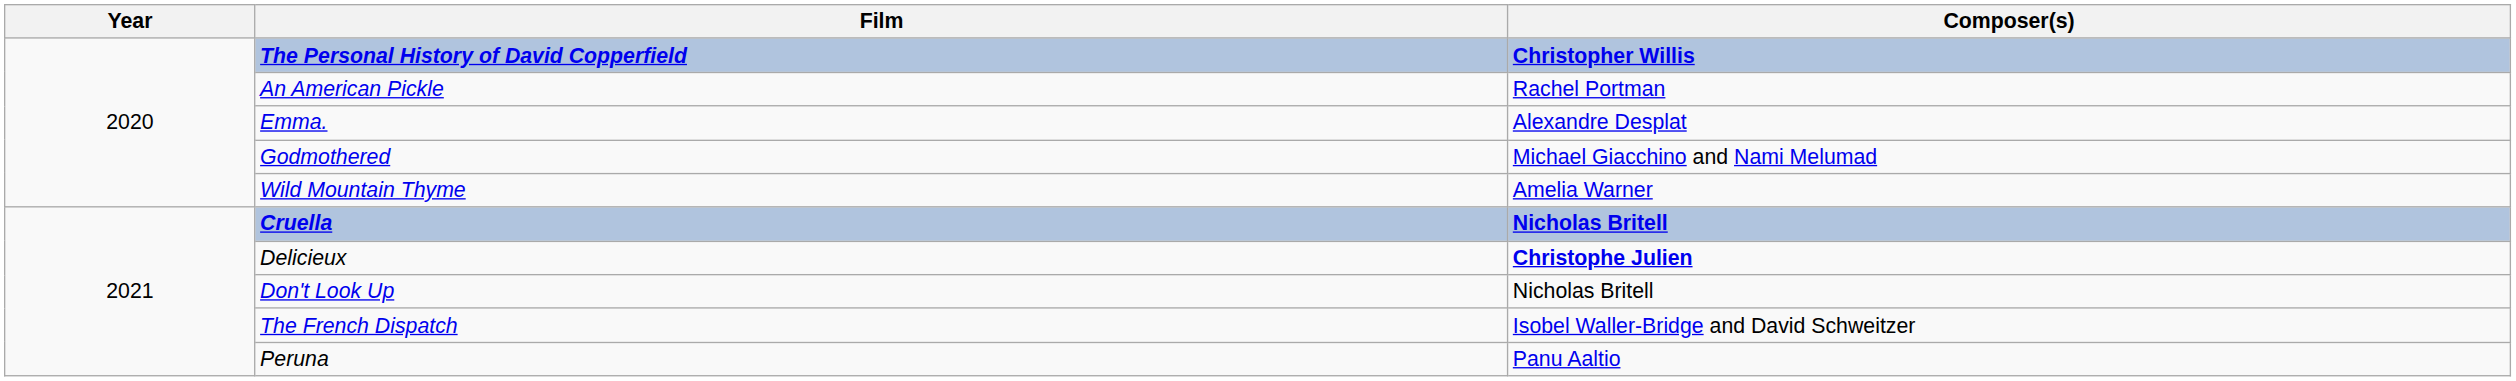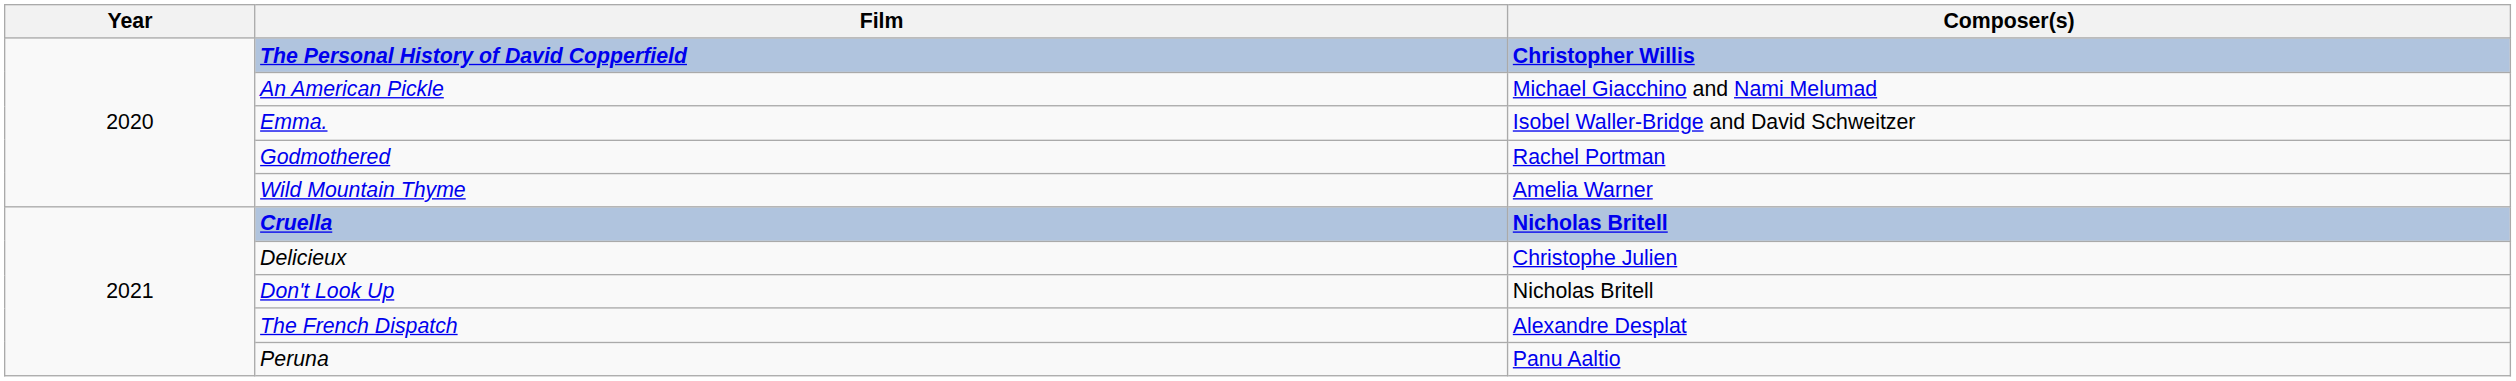An American Pickle | Composer(s): Rachel Portman -> Michael Giacchino and Nami Melumad
Emma. | Composer(s): Alexandre Desplat -> Isobel Waller-Bridge and David Schweitzer
Godmothered | Composer(s): Michael Giacchino and Nami Melumad -> Rachel Portman
Delicieux | Composer(s): bold -> normal
The French Dispatch | Composer(s): Isobel Waller-Bridge and David Schweitzer -> Alexandre Desplat
